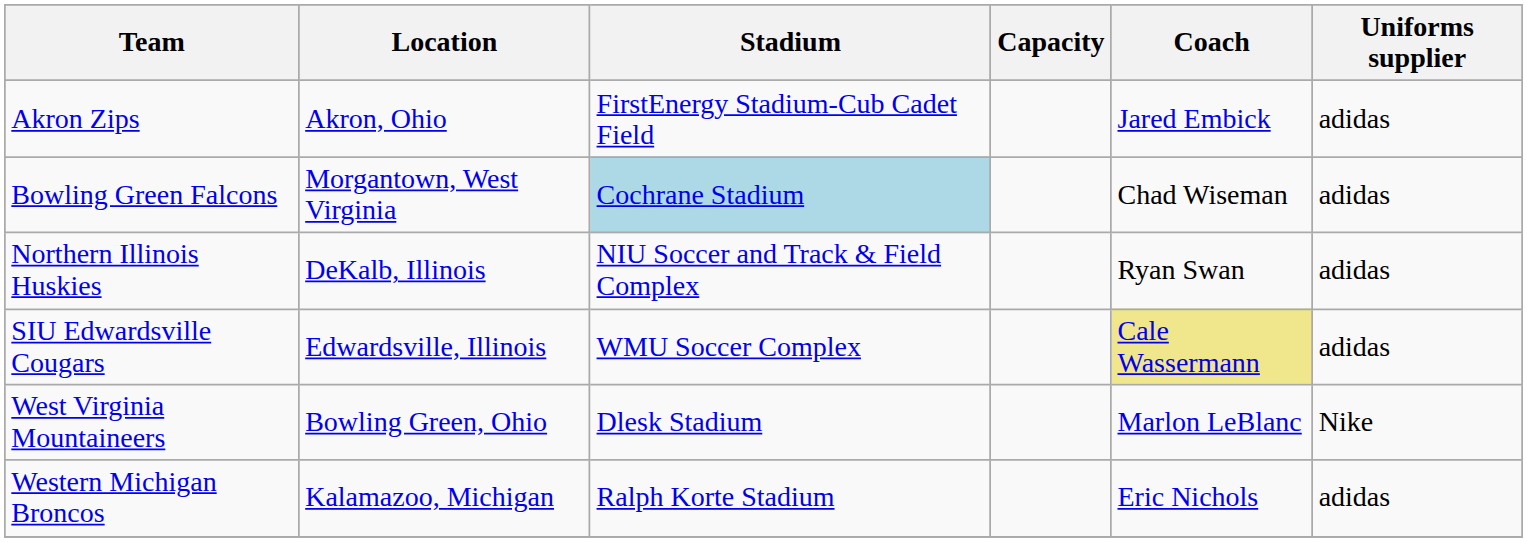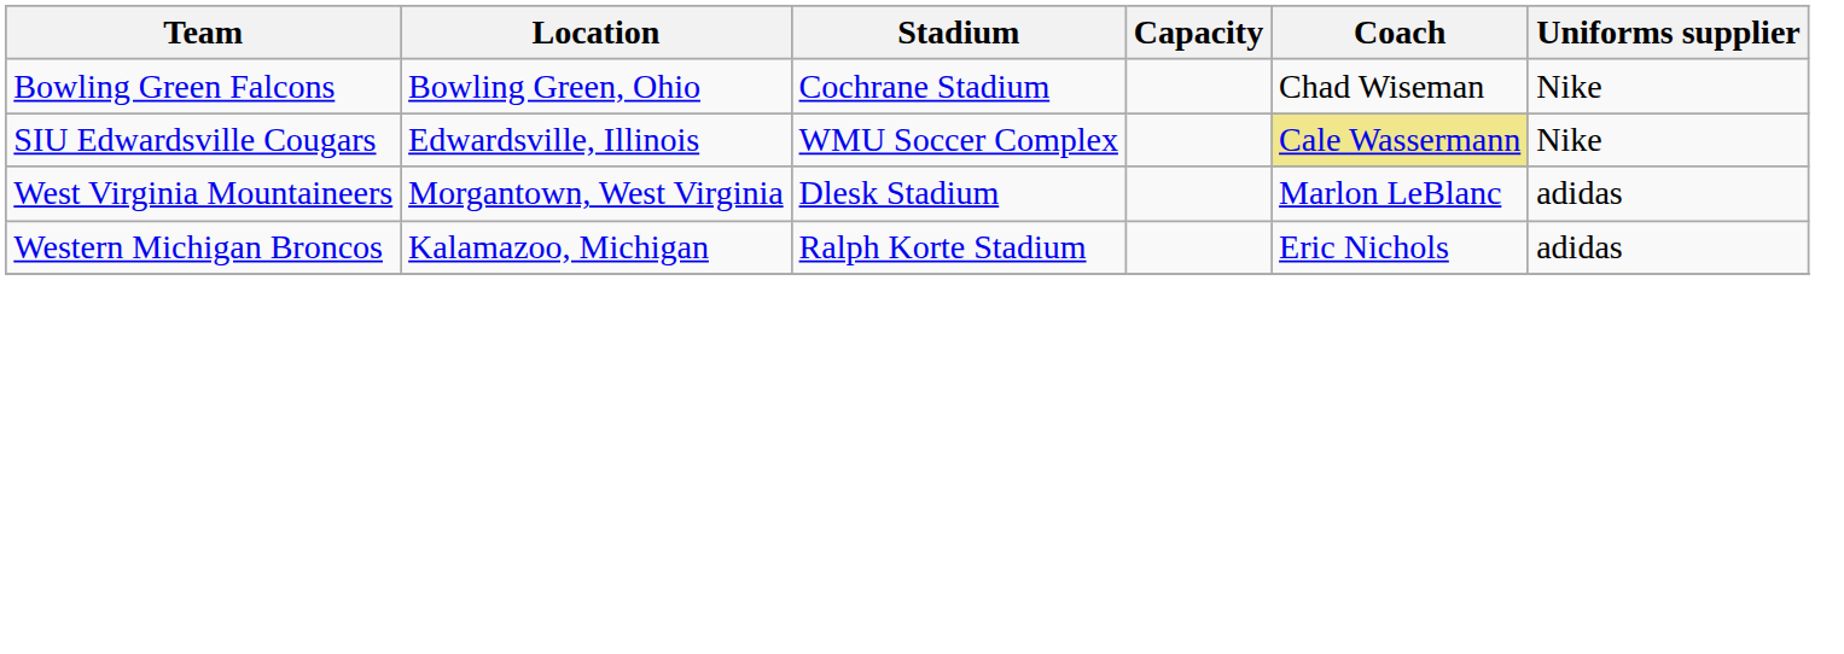- row: Akron Zips | Akron, Ohio | FirstEnergy Stadium-Cub Cadet Field | Jared Embick | adidas
Bowling Green Falcons | Location: Morgantown, West Virginia -> Bowling Green, Ohio
Bowling Green Falcons | Stadium: lightblue background -> no background
Bowling Green Falcons | Uniforms supplier: adidas -> Nike
- row: Northern Illinois Huskies | DeKalb, Illinois | NIU Soccer and Track & Field Complex | Ryan Swan | adidas
SIU Edwardsville Cougars | Uniforms supplier: adidas -> Nike
West Virginia Mountaineers | Location: Bowling Green, Ohio -> Morgantown, West Virginia
West Virginia Mountaineers | Uniforms supplier: Nike -> adidas
